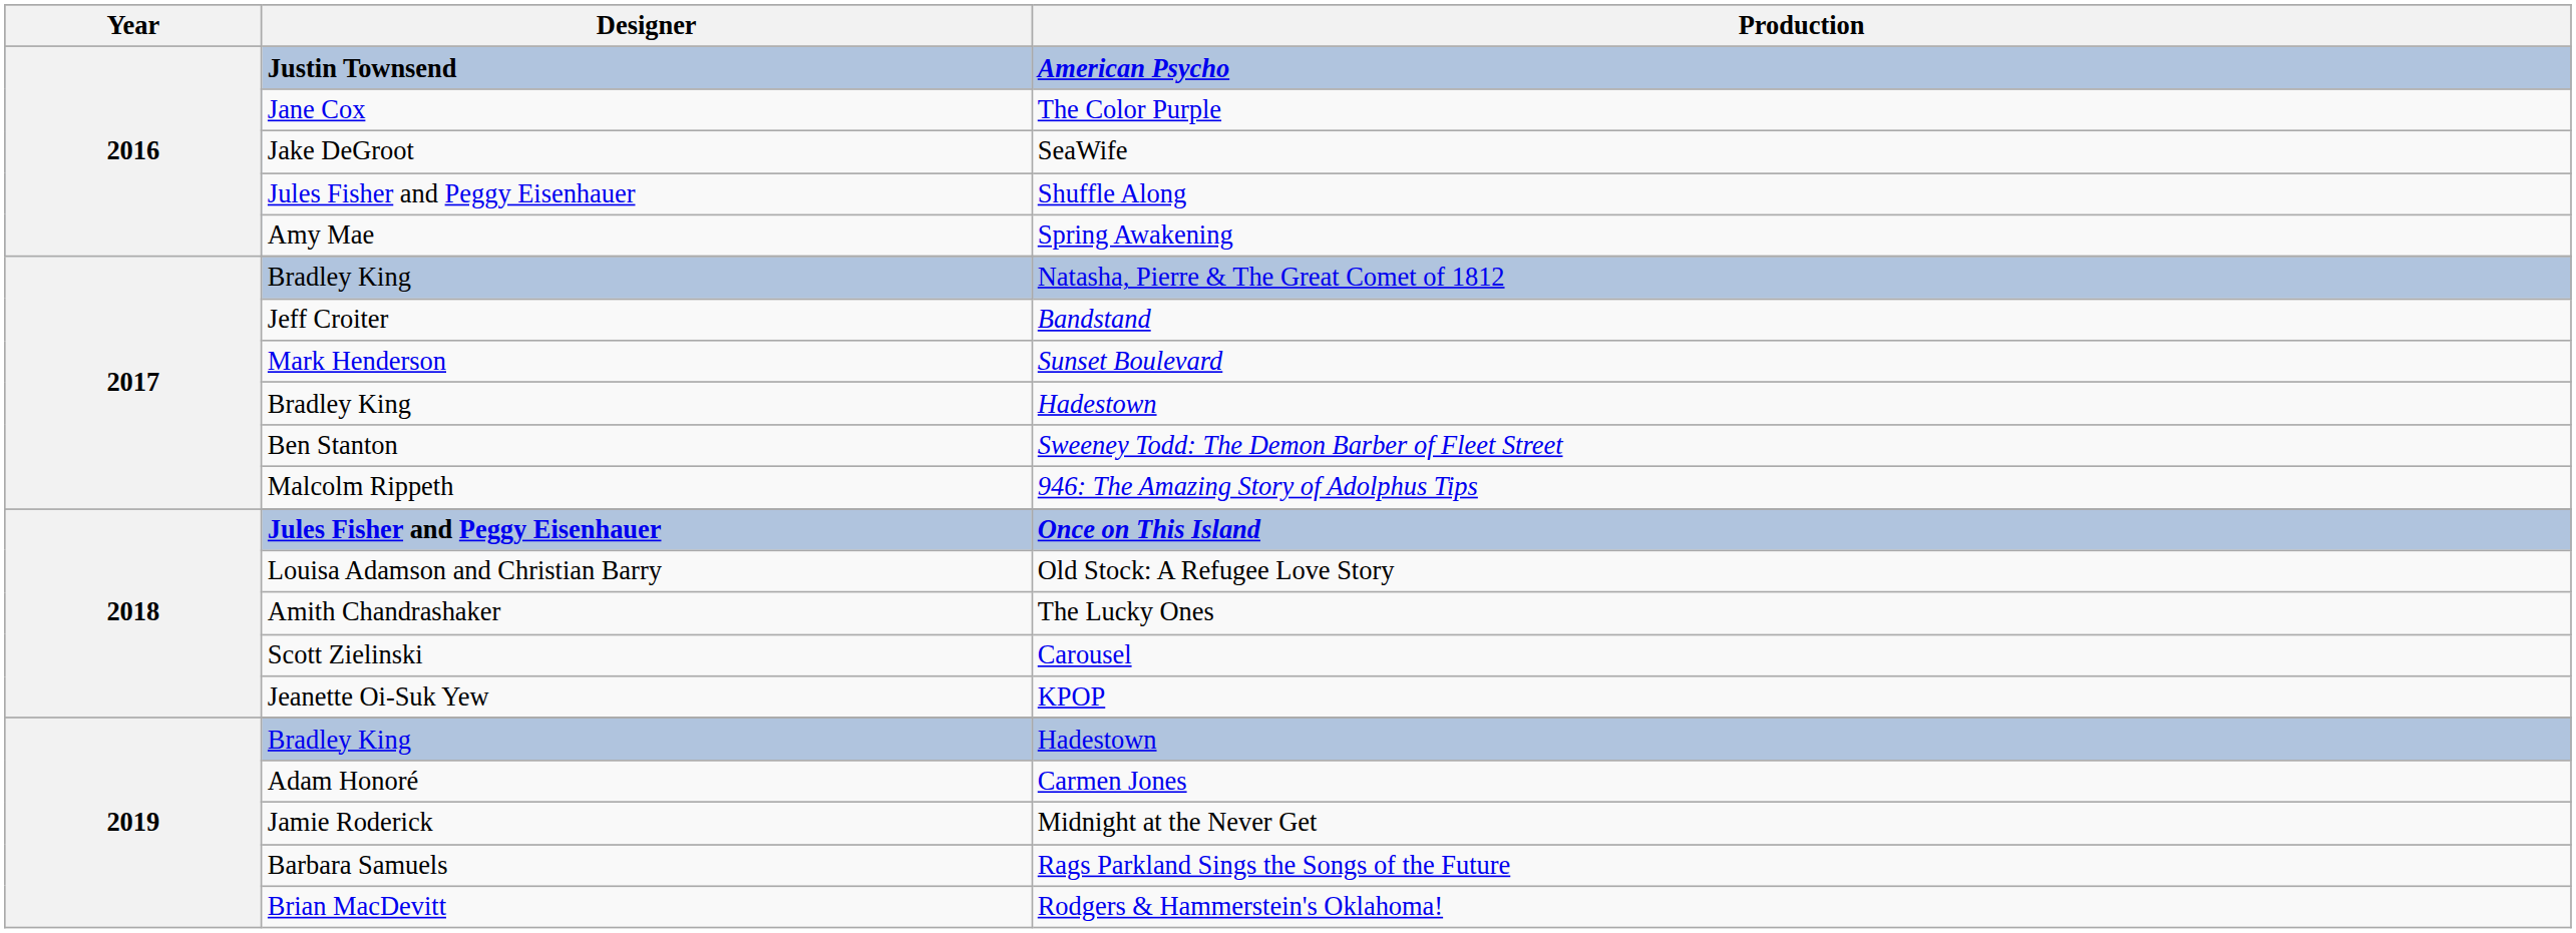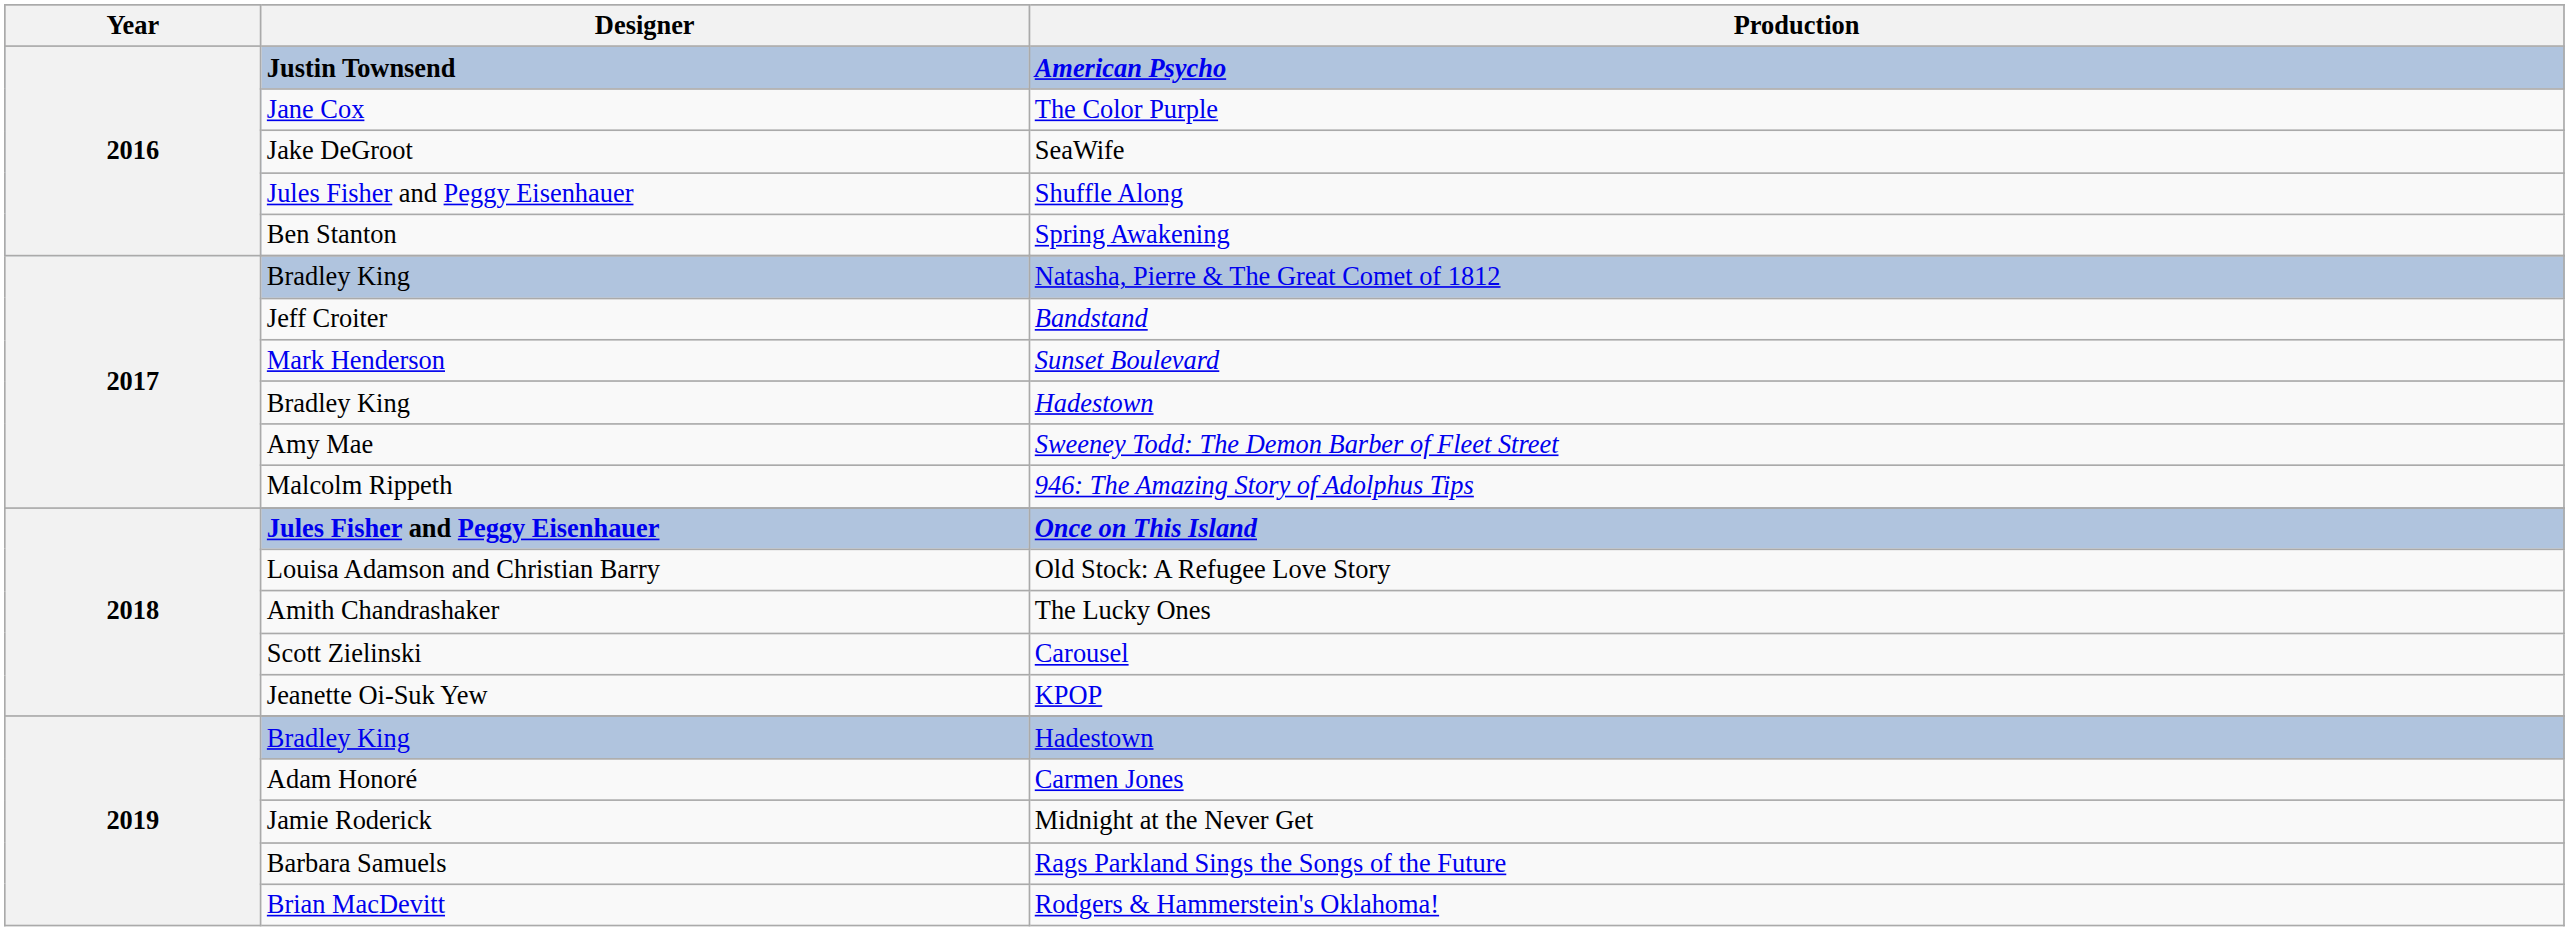Spring Awakening | Designer: Amy Mae -> Ben Stanton
Sweeney Todd: The Demon Barber of Fleet Street | Designer: Ben Stanton -> Amy Mae
